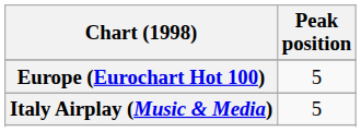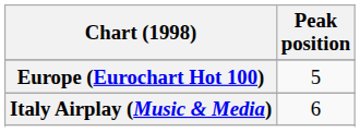Italy Airplay (Music & Media) | Peak position: 5 -> 6
